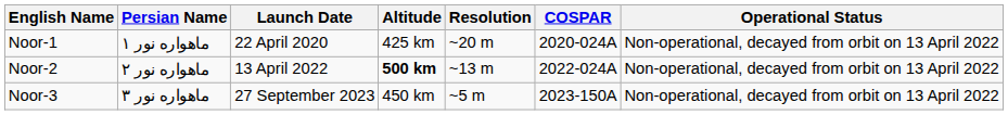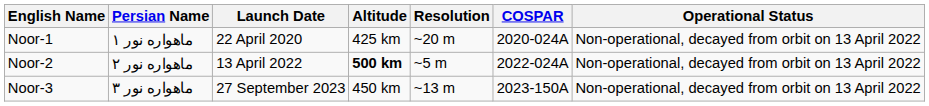Noor-2 | Resolution: ~13 m -> ~5 m
Noor-3 | Resolution: ~5 m -> ~13 m
